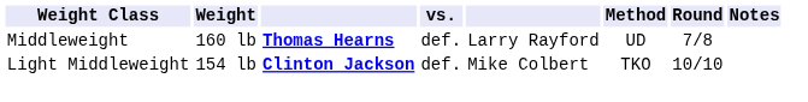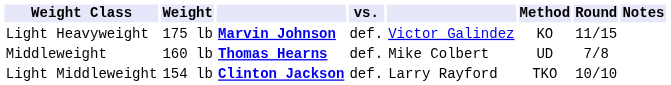+ row: Light Heavyweight | 175 lb | Marvin Johnson | def. | Victor Galindez | KO | 11/15
Middleweight | column 5: Larry Rayford -> Mike Colbert
Light Middleweight | column 5: Mike Colbert -> Larry Rayford
